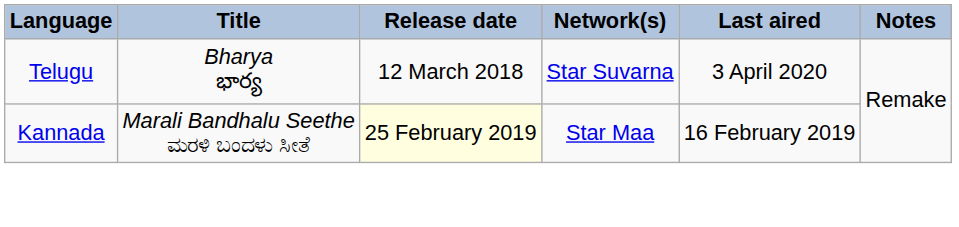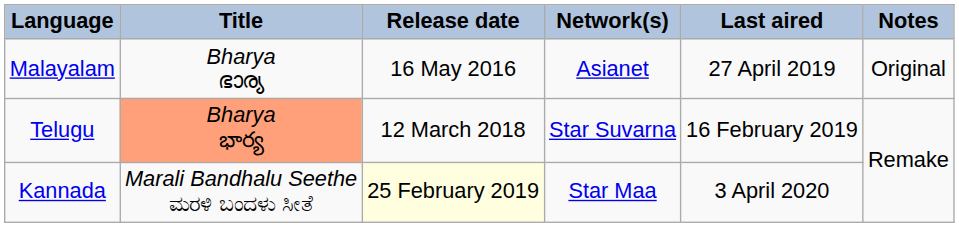+ row: Malayalam | Bharya ഭാര്യ | 16 May 2016 | Asianet | 27 April 2019 | Original
Telugu | Title: no background -> lightsalmon background
Telugu | Last aired: 3 April 2020 -> 16 February 2019
Kannada | Last aired: 16 February 2019 -> 3 April 2020
